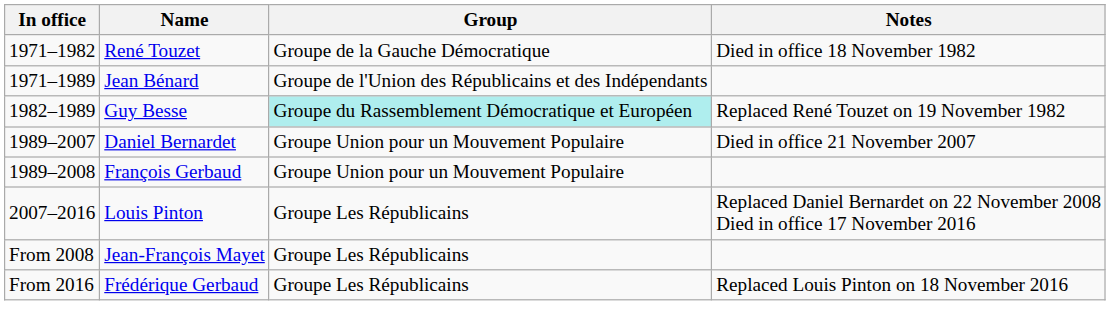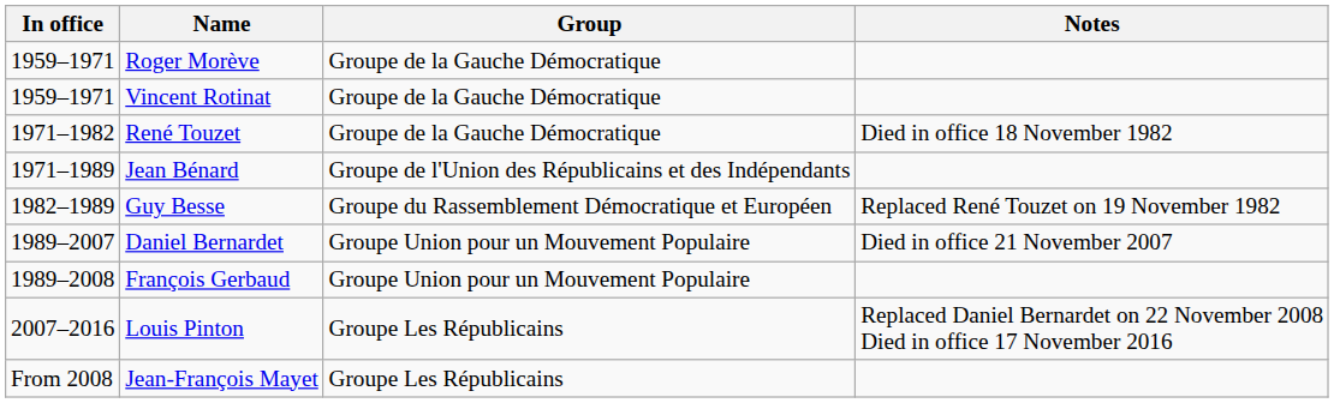+ row: 1959–1971 | Roger Morève | Groupe de la Gauche Démocratique
+ row: 1959–1971 | Vincent Rotinat | Groupe de la Gauche Démocratique
Guy Besse | Group: paleturquoise background -> no background
- row: From 2016 | Frédérique Gerbaud | Groupe Les Républicains | Replaced Louis Pinton on 18 November 2016
